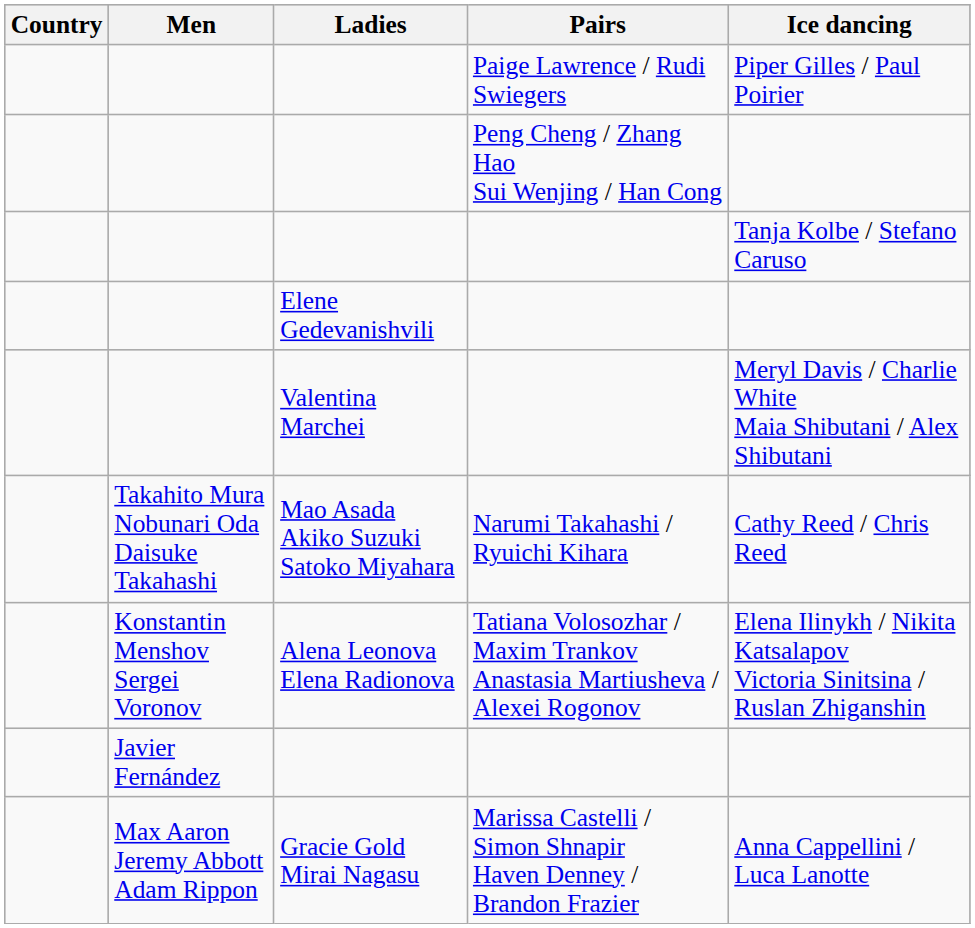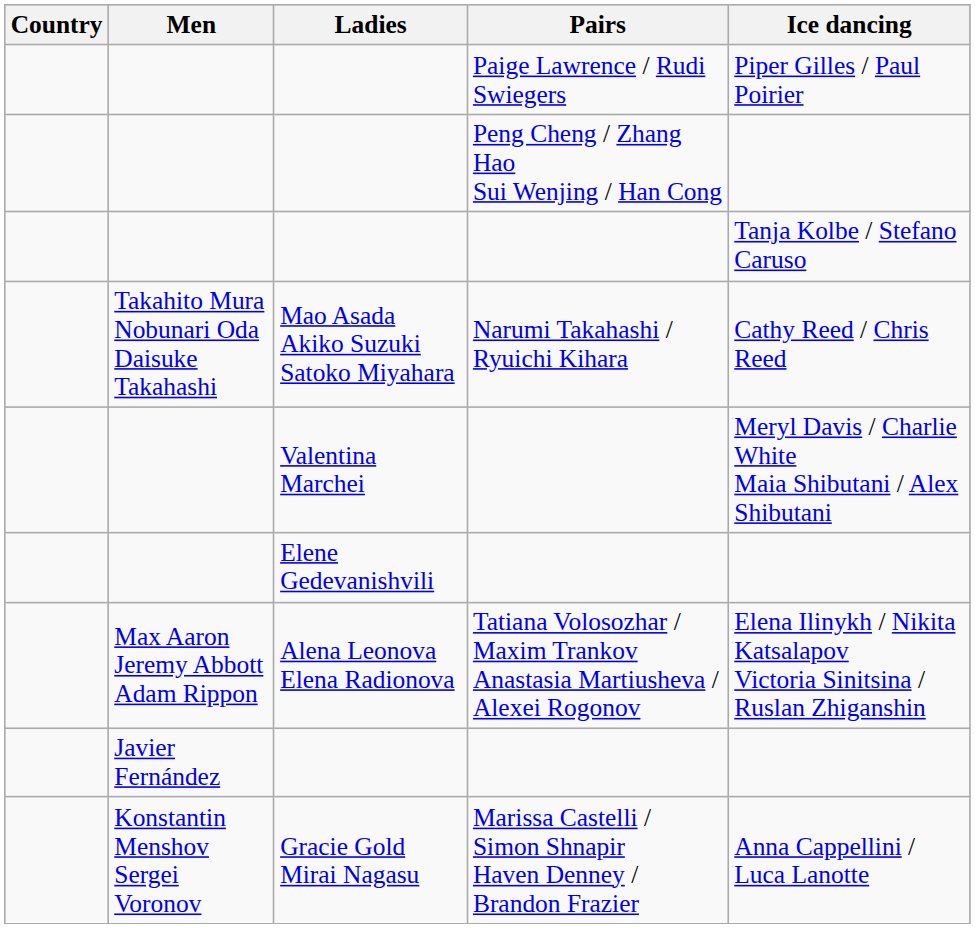rows swapped: Elene Gedevanishvili <-> Mao Asada Akiko Suzuki Satoko Miyahara
Alena Leonova Elena Radionova | Men: Konstantin Menshov Sergei Voronov -> Max Aaron Jeremy Abbott Adam Rippon
Gracie Gold Mirai Nagasu | Men: Max Aaron Jeremy Abbott Adam Rippon -> Konstantin Menshov Sergei Voronov
